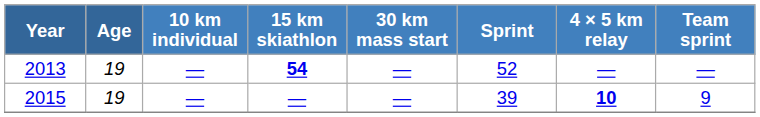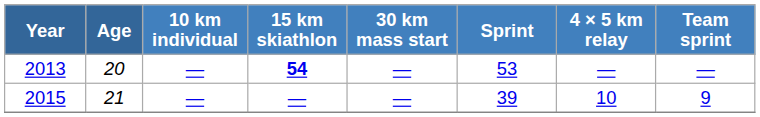2013 | Age: 19 -> 20
2013 | Sprint: 52 -> 53
2015 | Age: 19 -> 21
2015 | 4 × 5 km relay: bold -> normal
